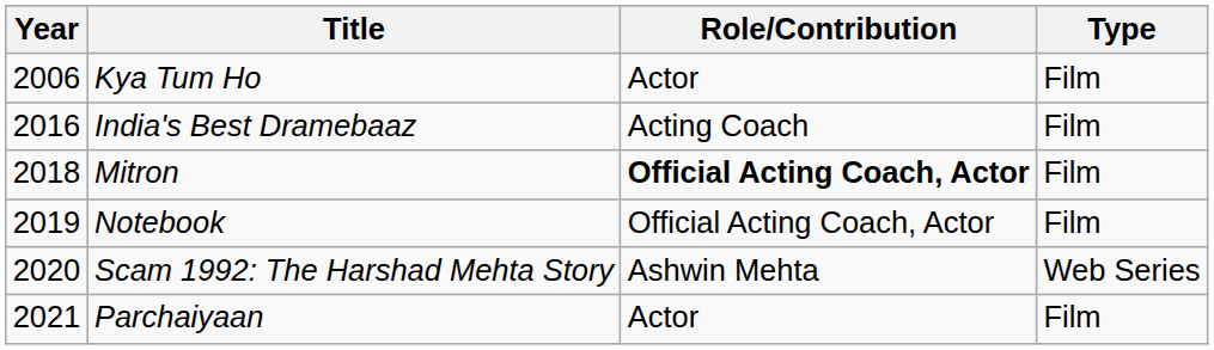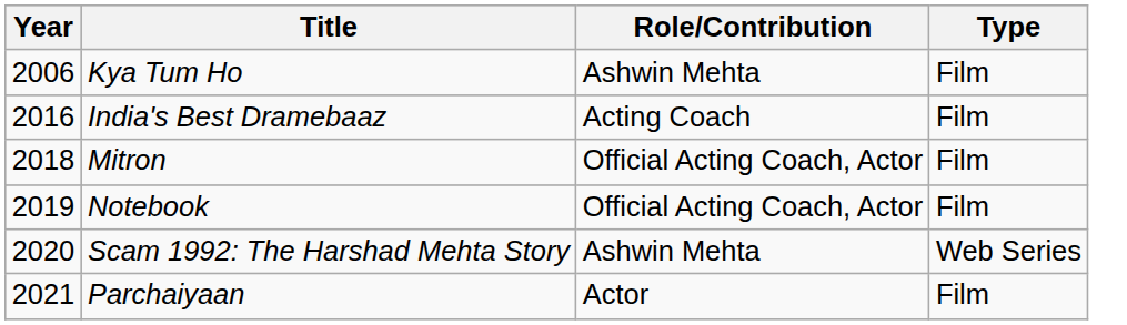Kya Tum Ho | Role/Contribution: Actor -> Ashwin Mehta
Mitron | Role/Contribution: bold -> normal
